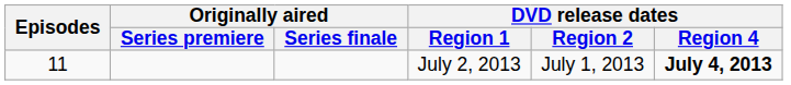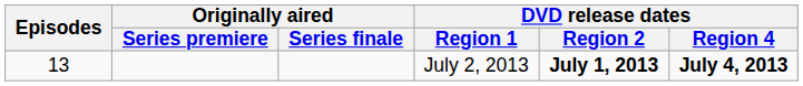July 2, 2013 | Episodes: 11 -> 13
July 2, 2013 | DVD release dates / Region 2: normal -> bold
